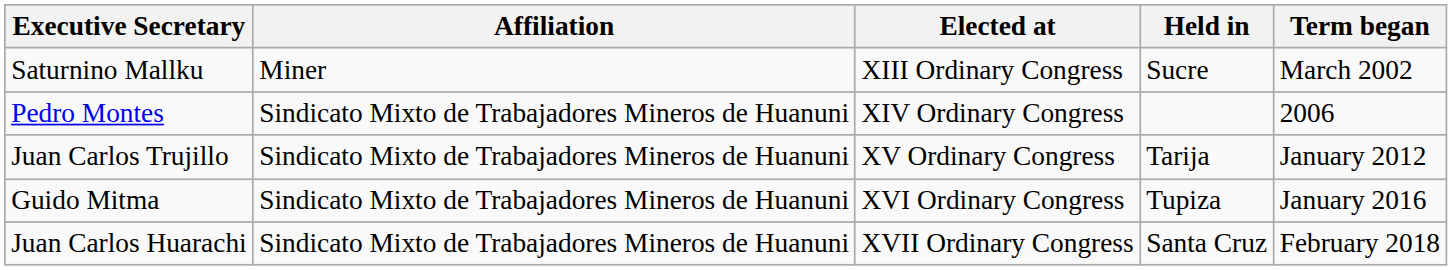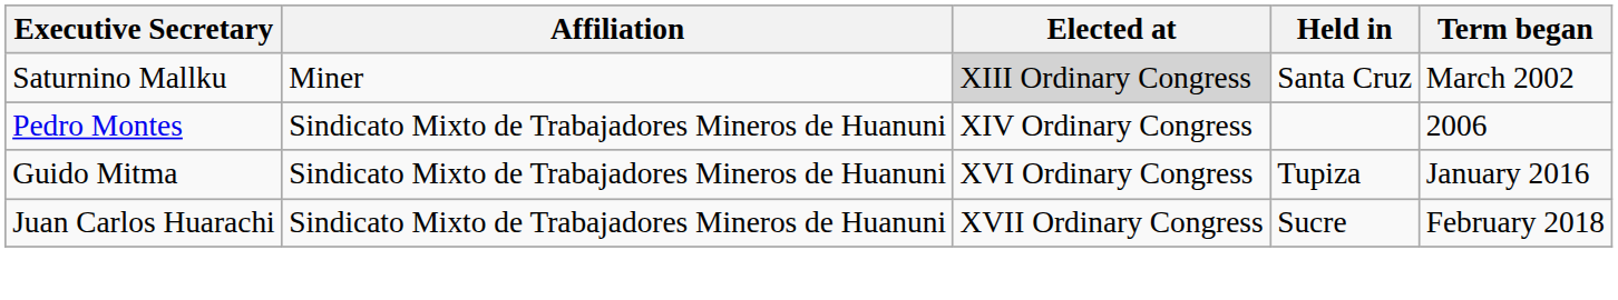Saturnino Mallku | Elected at: no background -> lightgrey background
Saturnino Mallku | Held in: Sucre -> Santa Cruz
- row: Juan Carlos Trujillo | Sindicato Mixto de Trabajadores Mineros de Huanuni | XV Ordinary Congress | Tarija | January 2012
Juan Carlos Huarachi | Held in: Santa Cruz -> Sucre
